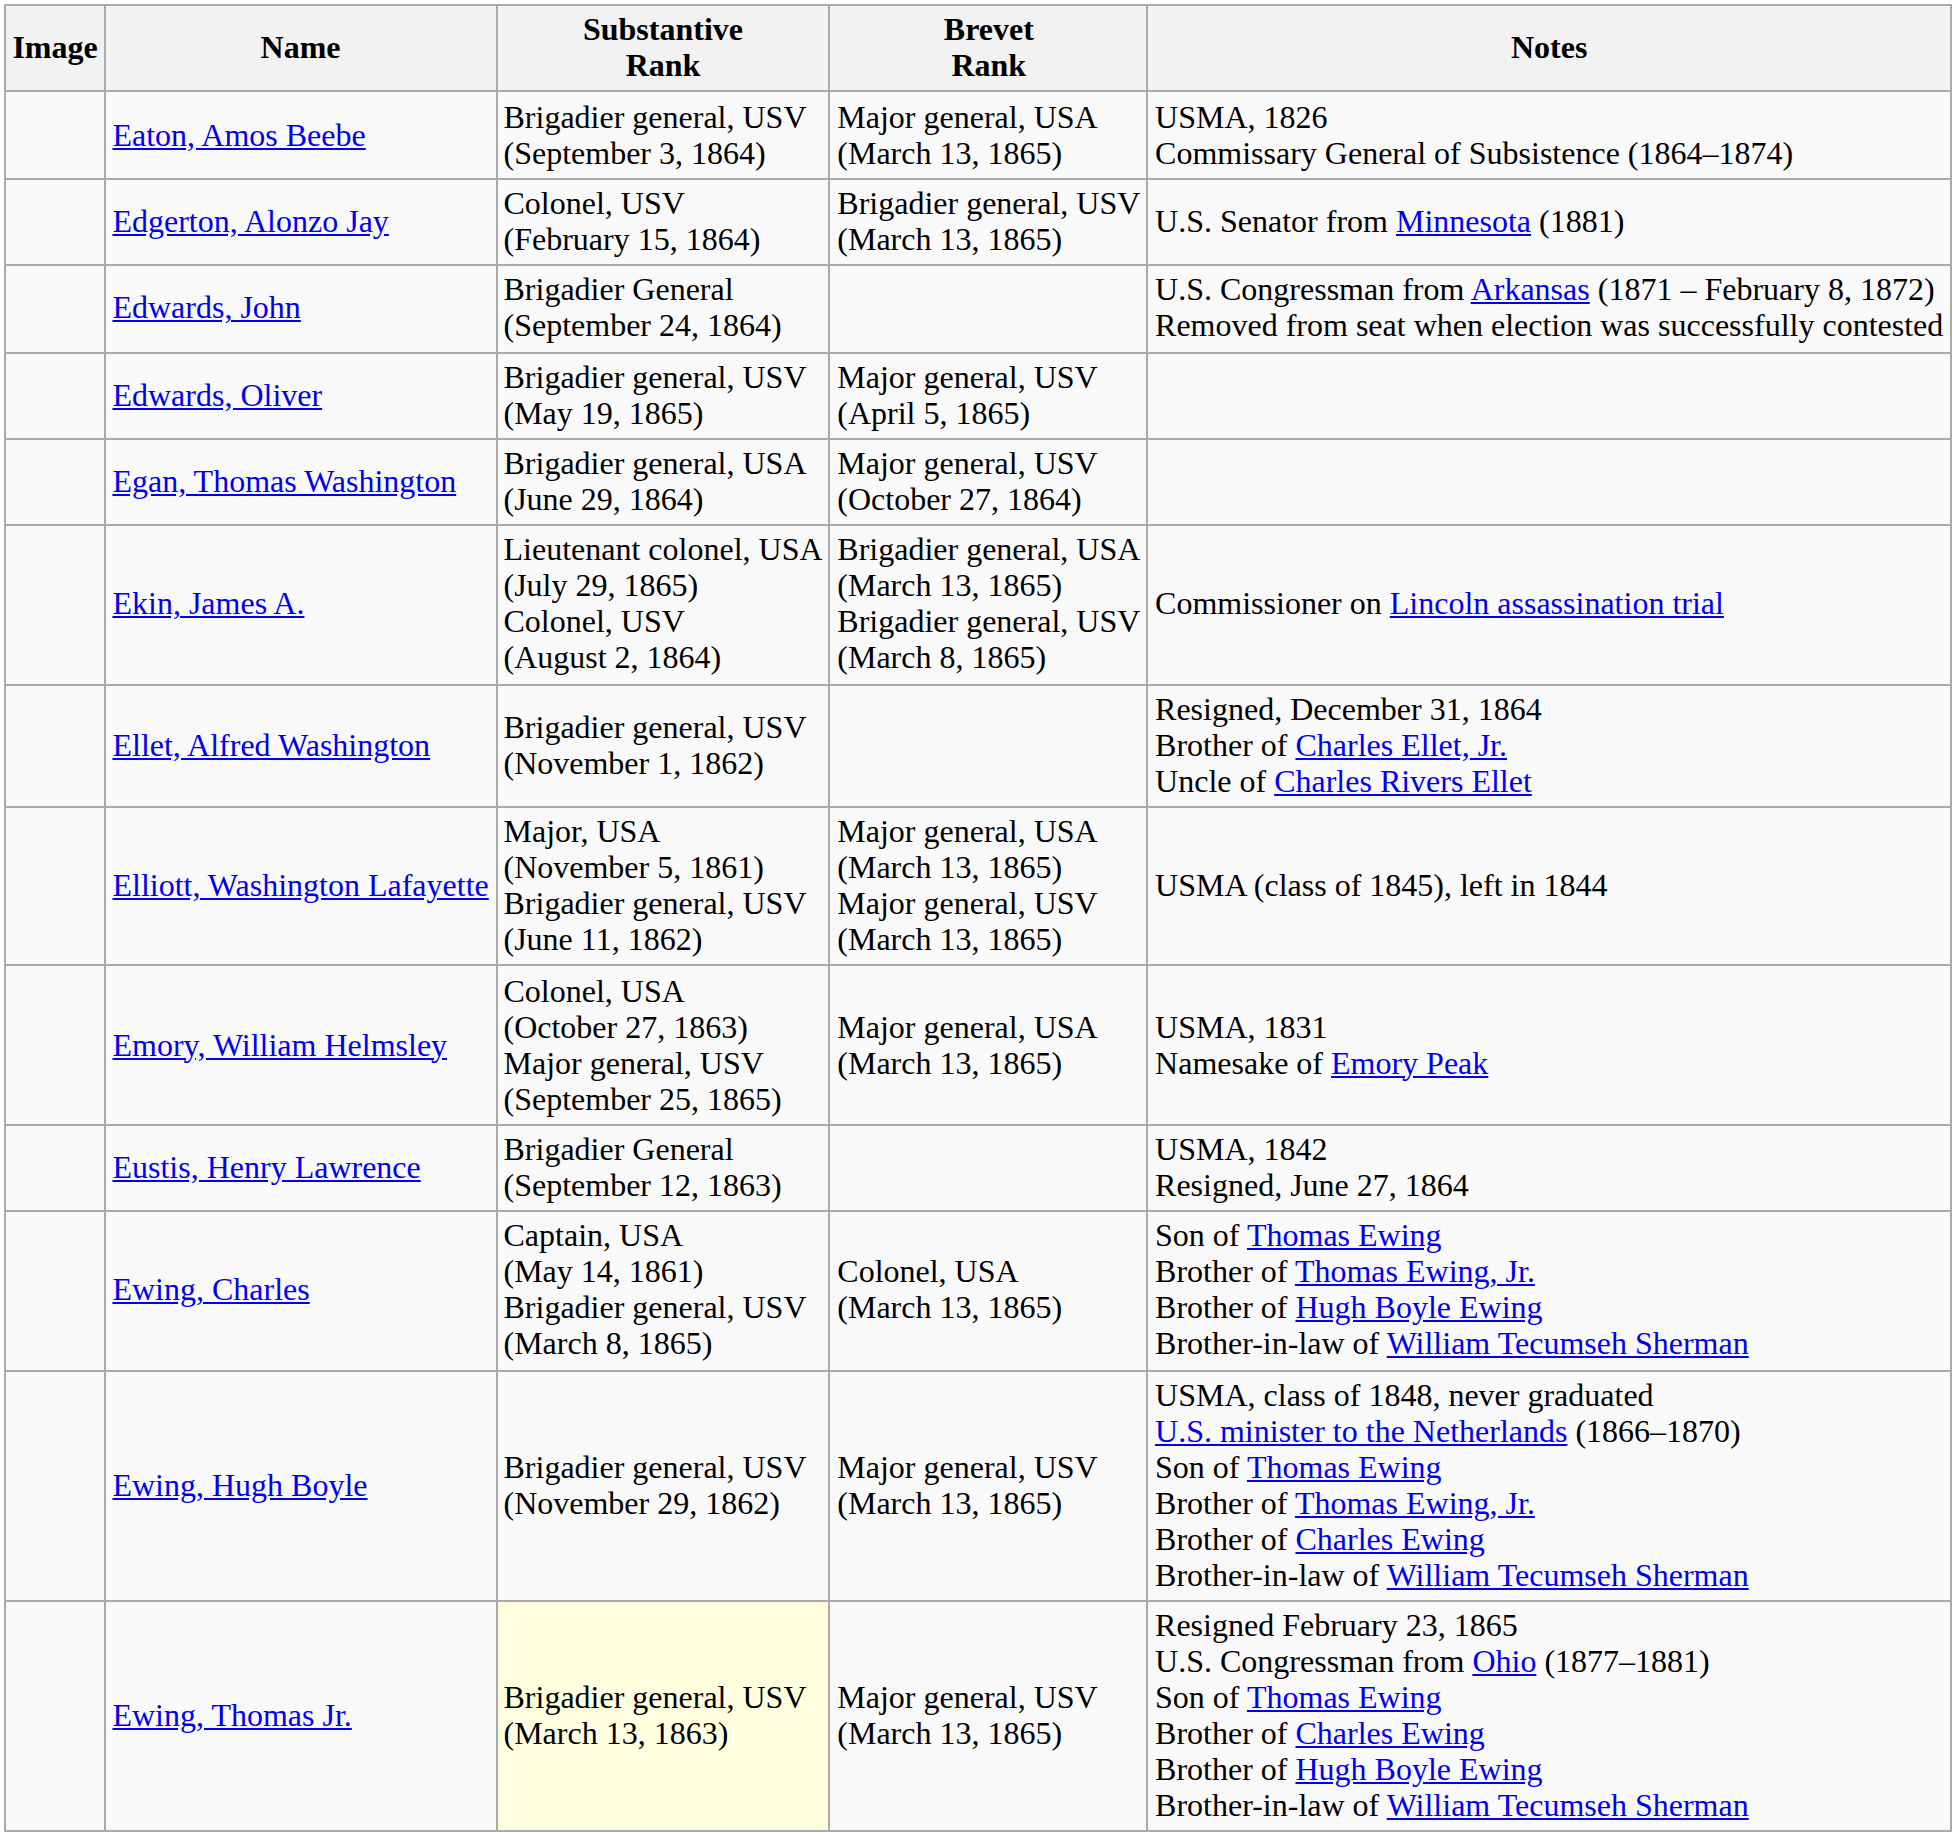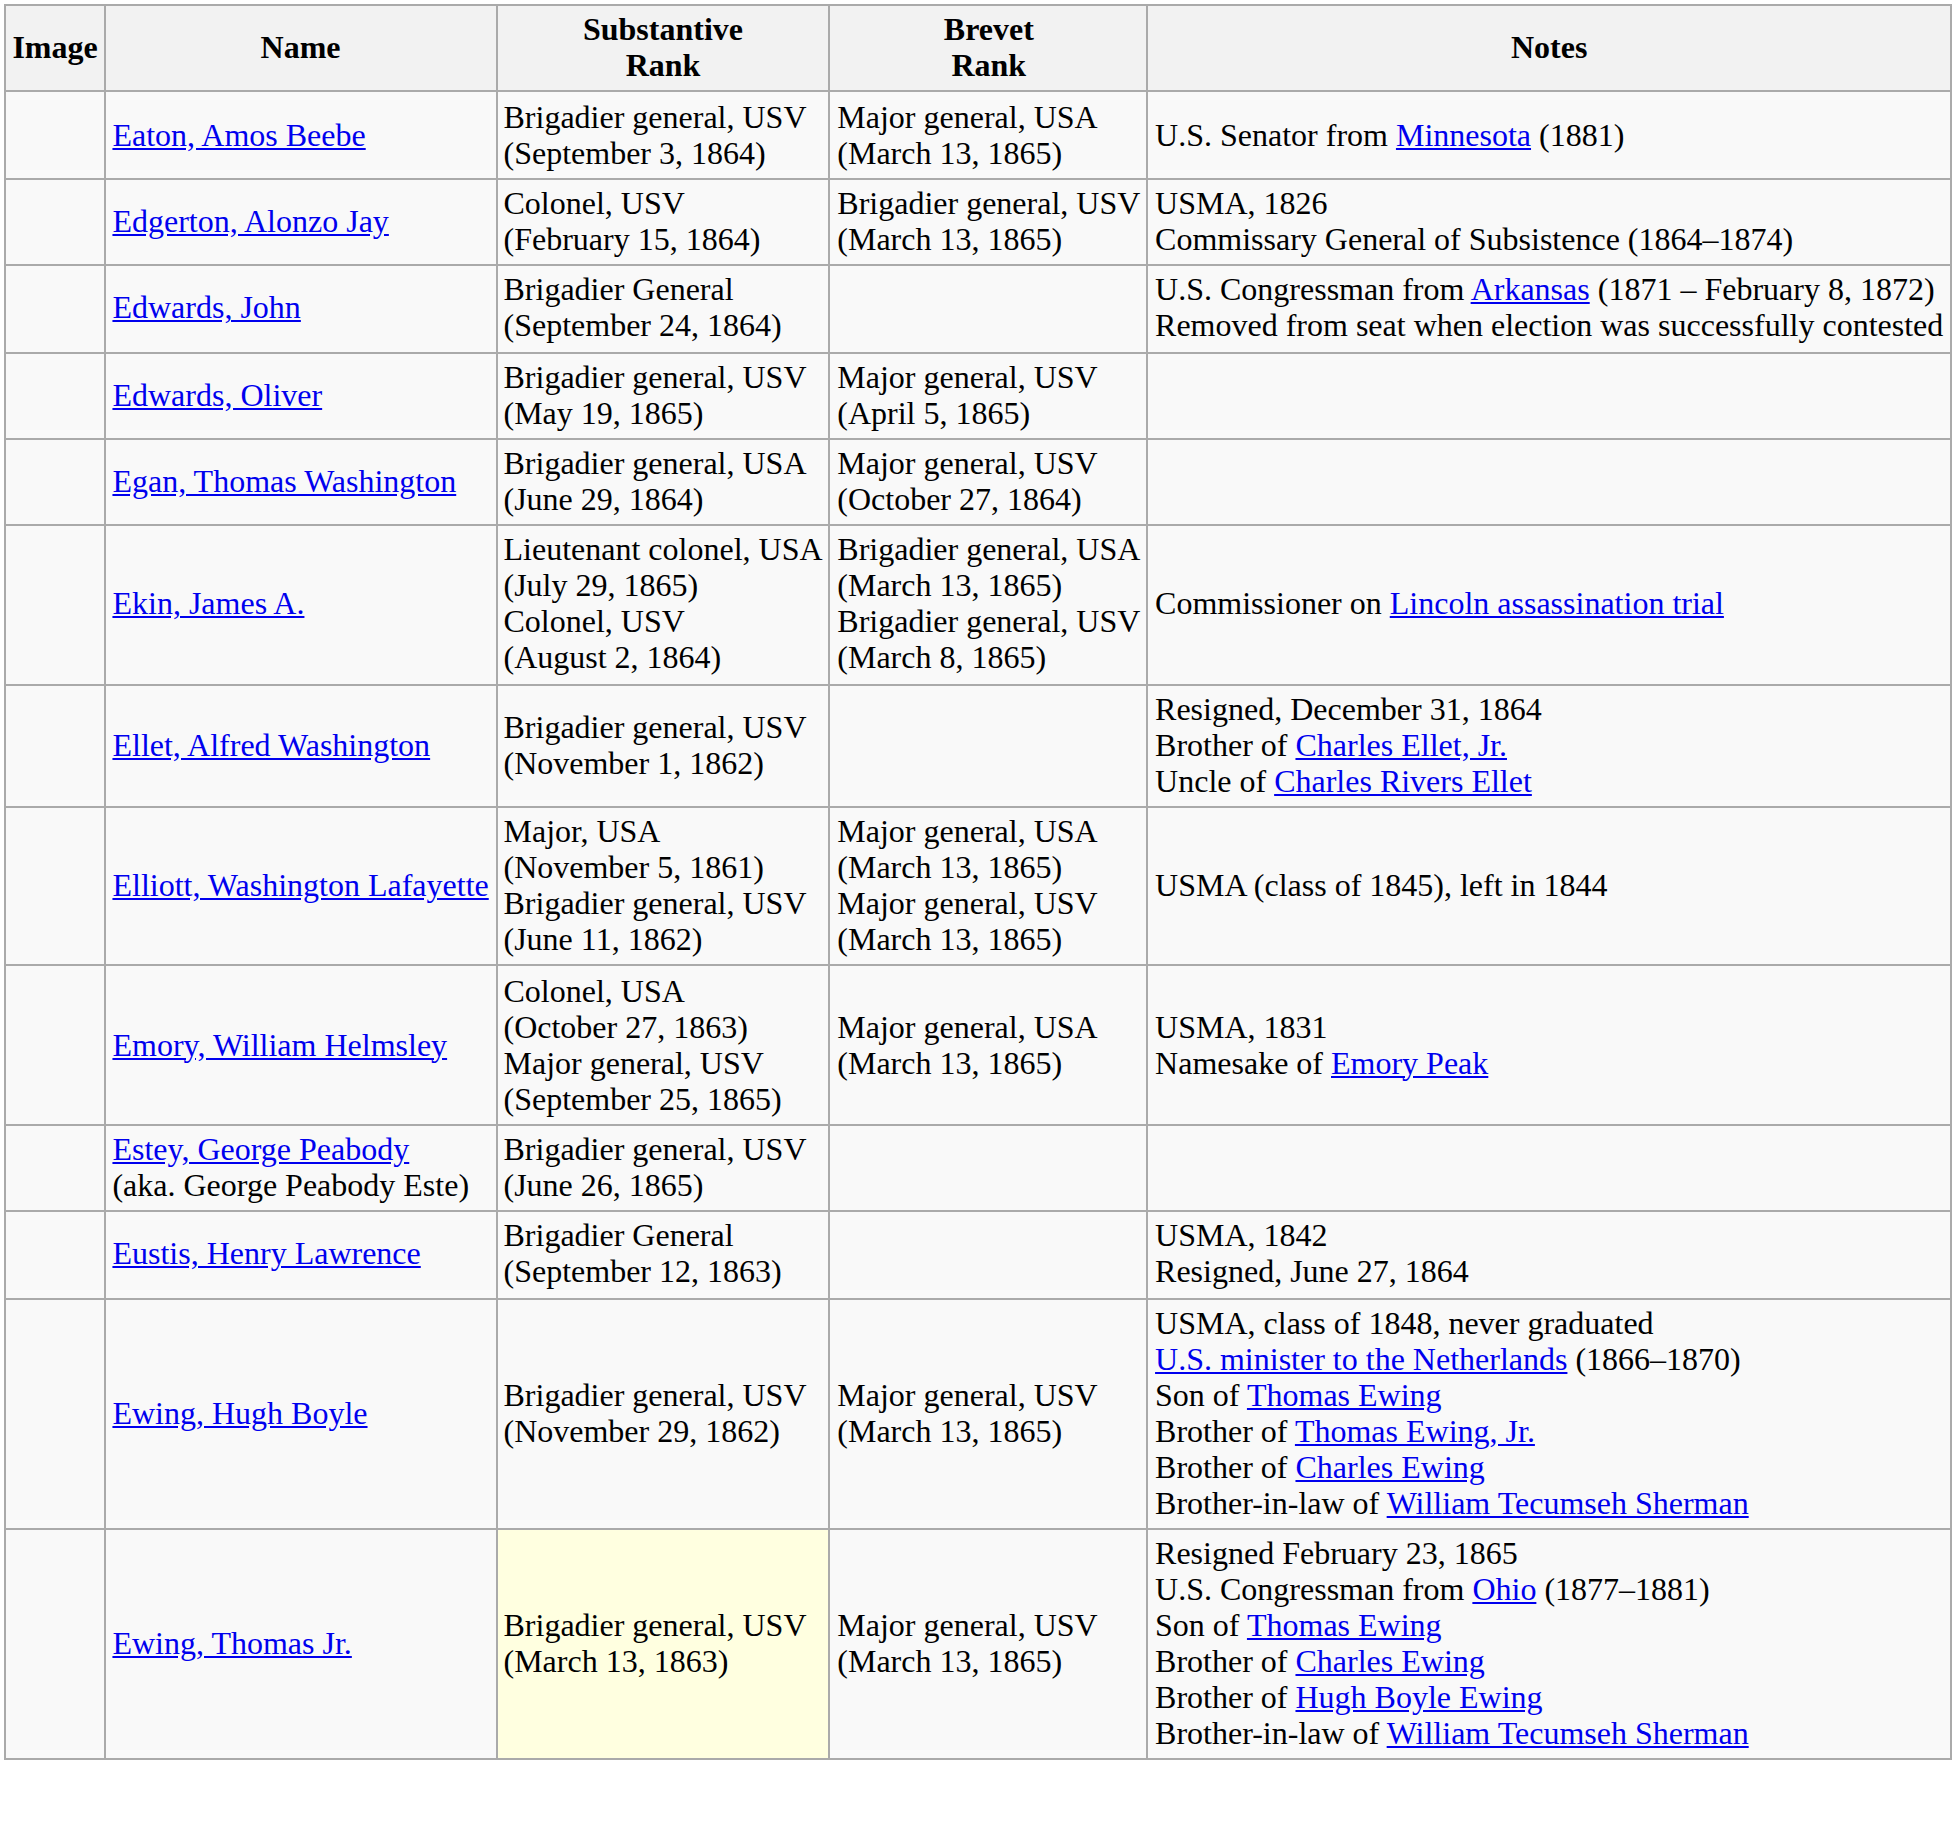Eaton, Amos Beebe | Notes: USMA, 1826 Commissary General of Subsistence (1864–1874) -> U.S. Senator from Minnesota (1881)
Edgerton, Alonzo Jay | Notes: U.S. Senator from Minnesota (1881) -> USMA, 1826 Commissary General of Subsistence (1864–1874)
+ row: Estey, George Peabody (aka. George Peabody Este) | Brigadier general, USV (June 26, 1865)
- row: Ewing, Charles | Captain, USA (May 14, 1861) Brigadier general, USV (March 8, 1865) | Colonel, USA (March 13, 1865) | Son of Thomas Ewing Brother of Thomas Ewing, Jr. Brother of Hugh Boyle Ewing Brother-in-law of William Tecumseh Sherman
